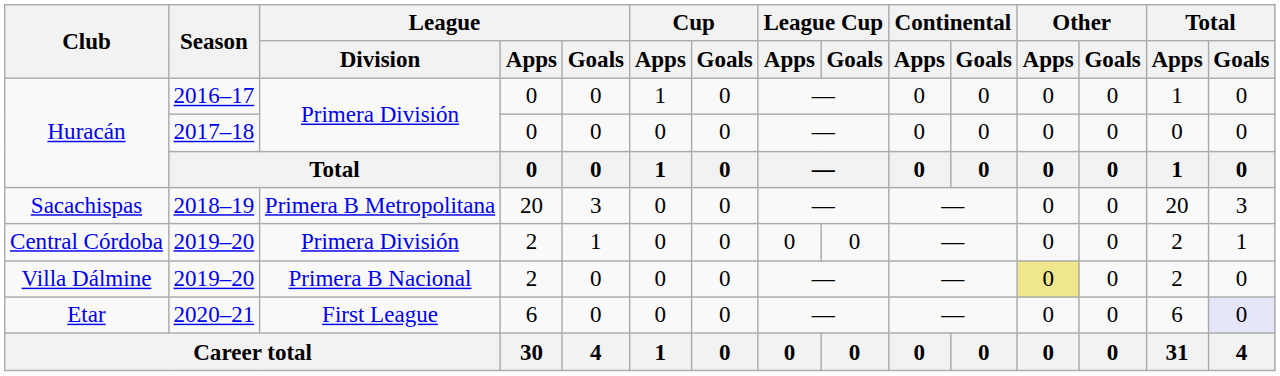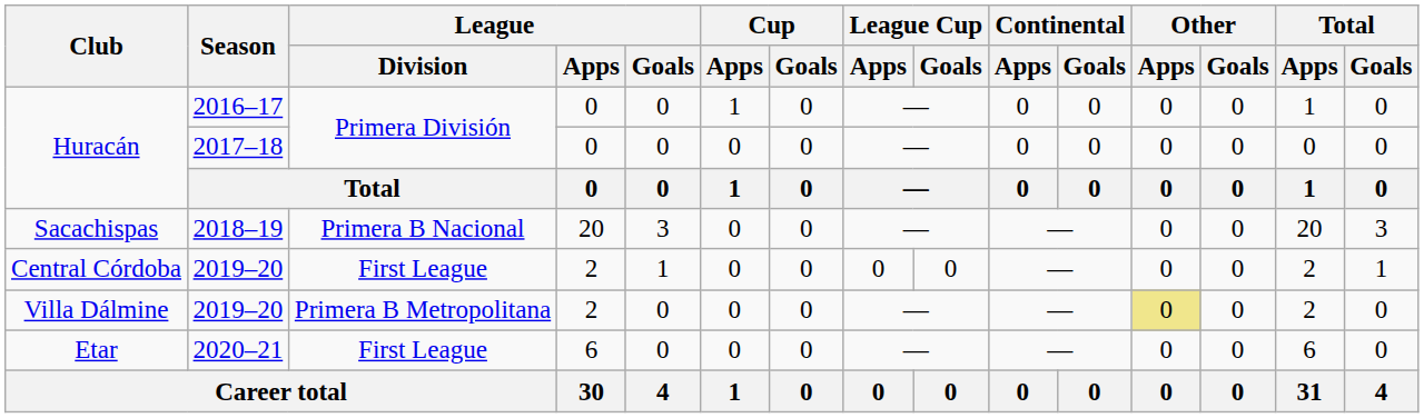Sacachispas | League / Division: Primera B Metropolitana -> Primera B Nacional
Central Córdoba | League / Division: Primera División -> First League
Villa Dálmine | League / Division: Primera B Nacional -> Primera B Metropolitana
Etar | Total / Goals: lavender background -> no background
